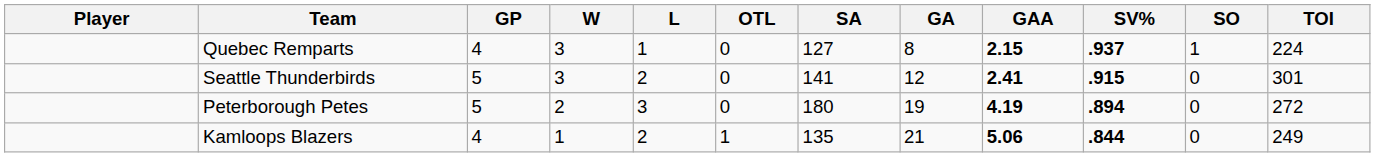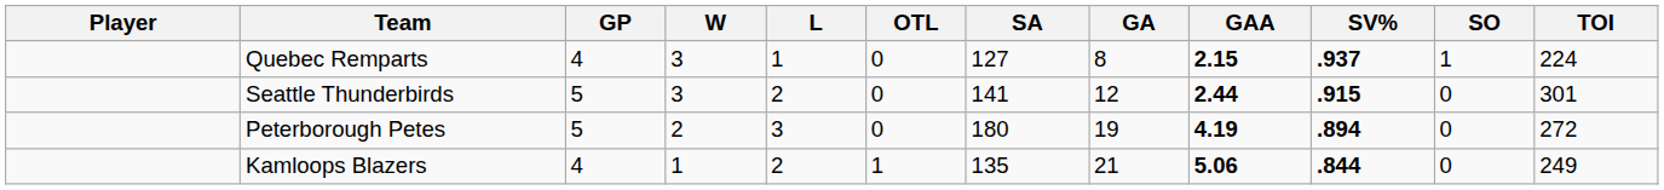Seattle Thunderbirds | GAA: 2.41 -> 2.44
